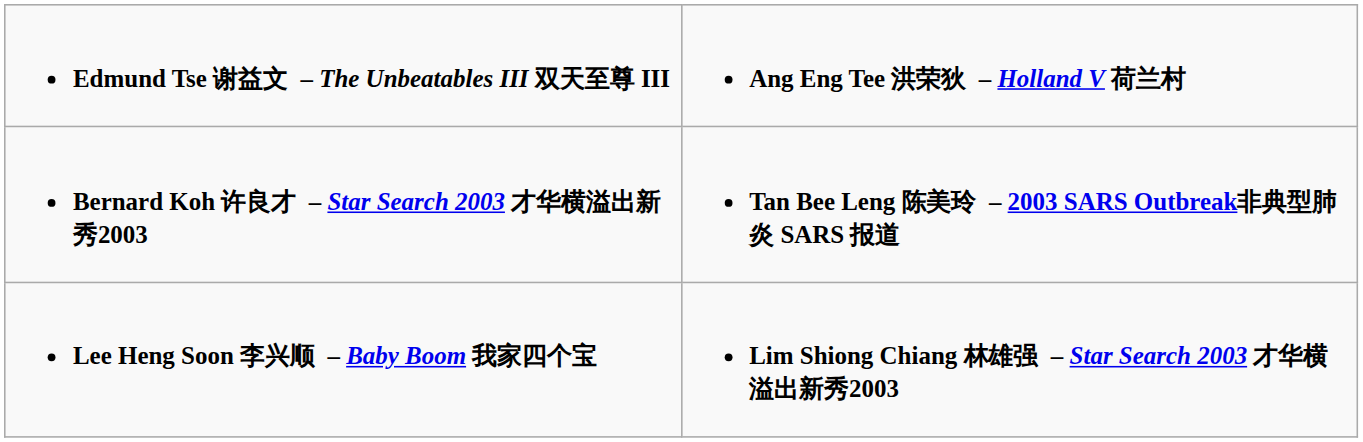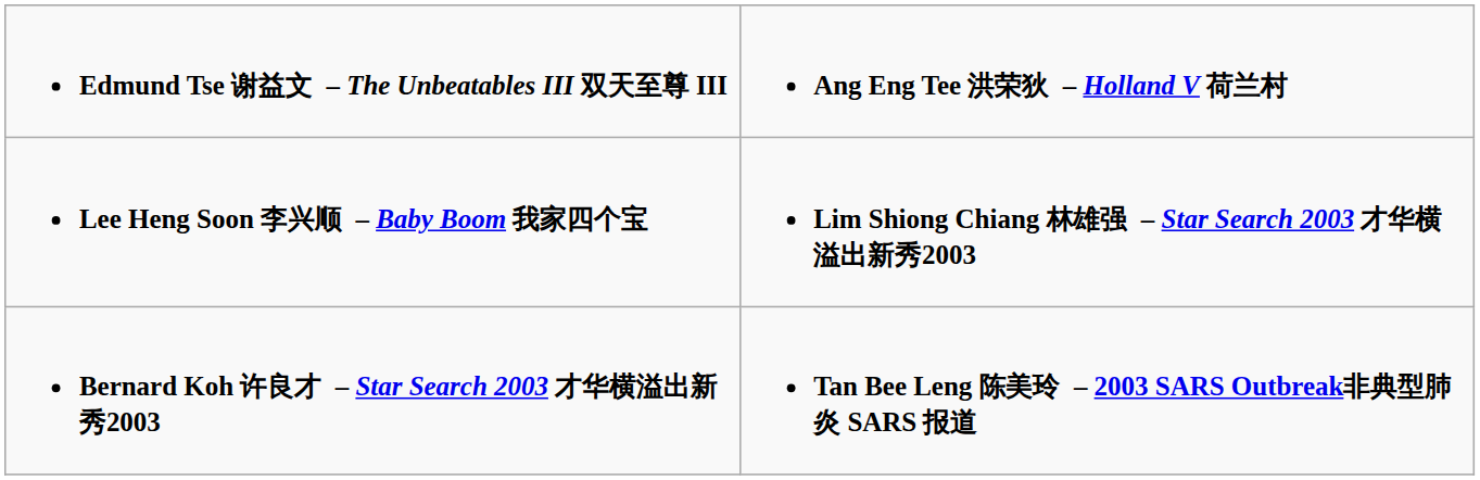rows swapped: Lee Heng Soon 李兴顺 – Baby Boom 我家四个宝 <-> Bernard Koh 许良才 – Star Search 2003 才华横溢出新秀2003
